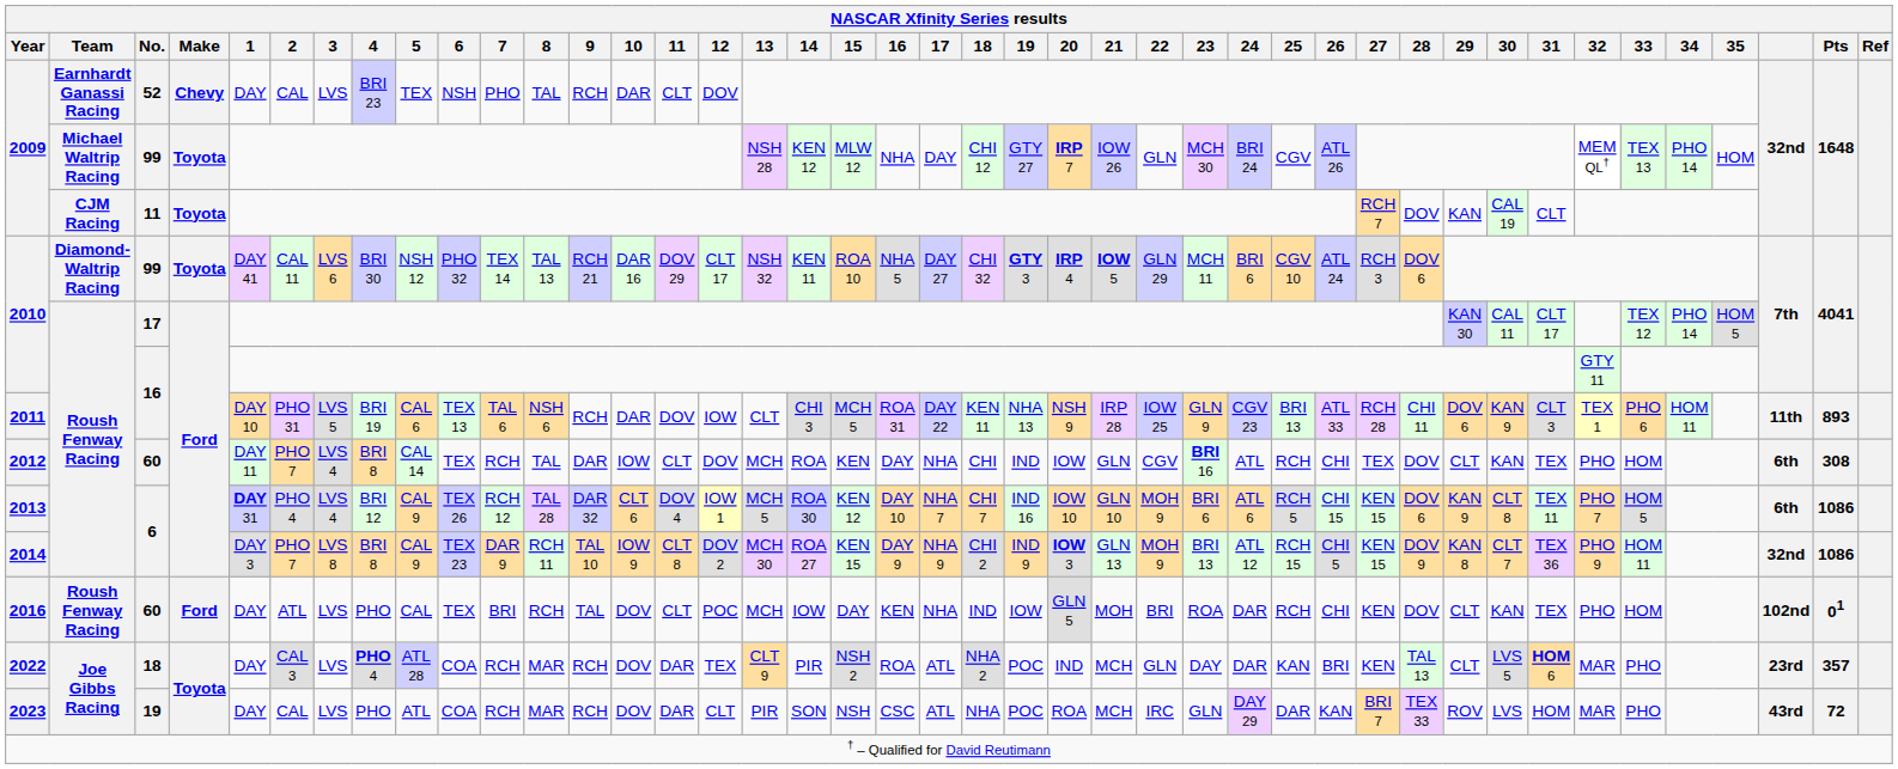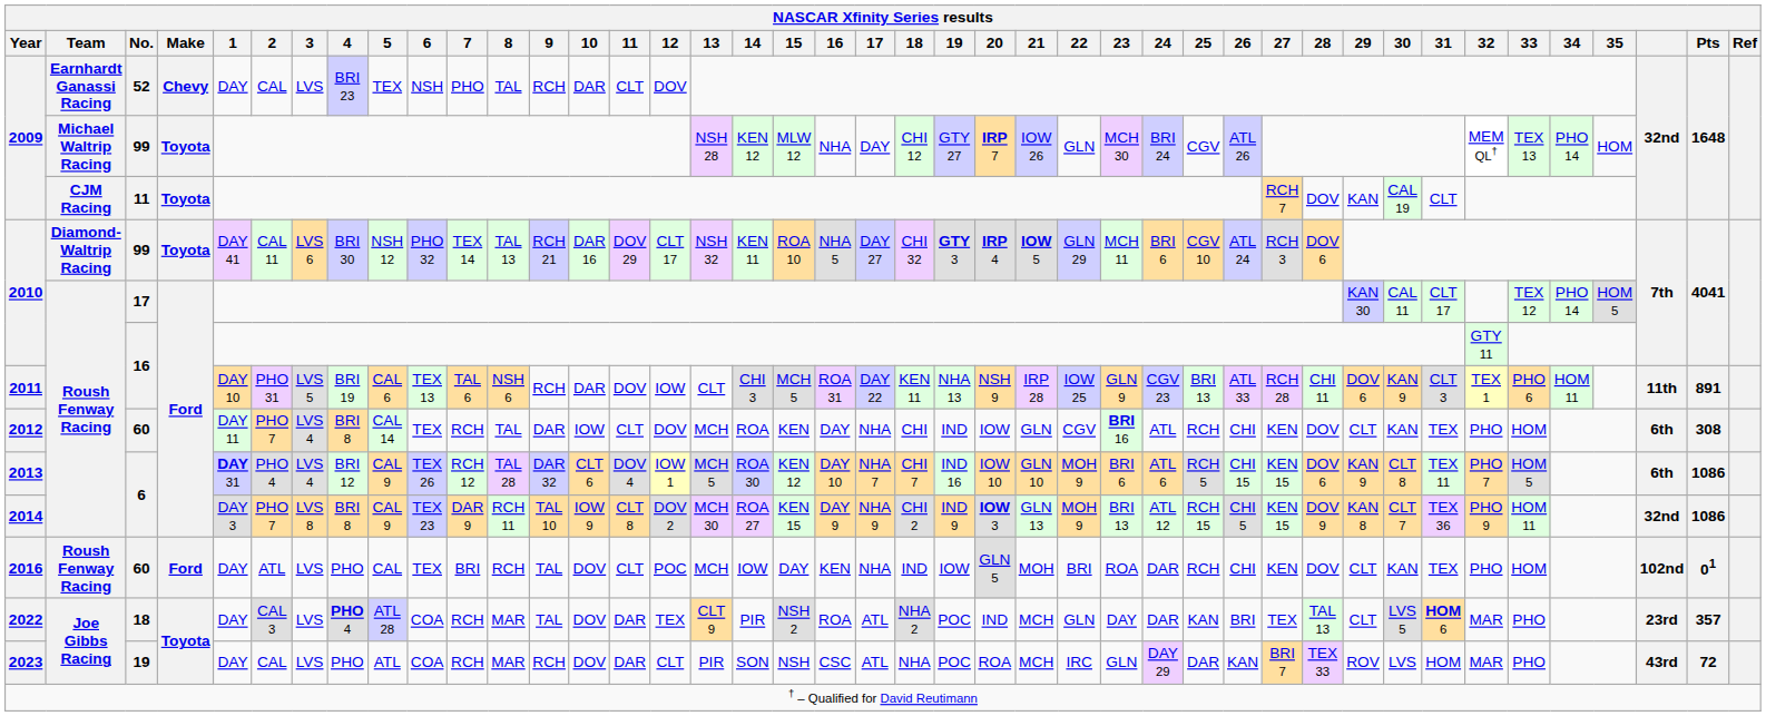2011 | NASCAR Xfinity Series results / Pts: 893 -> 891
2012 | NASCAR Xfinity Series results / 27: TEX -> KEN
2022 | NASCAR Xfinity Series results / 9: RCH -> TAL
2022 | NASCAR Xfinity Series results / 27: KEN -> TEX
